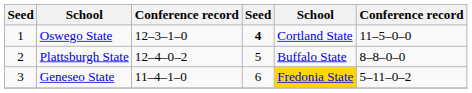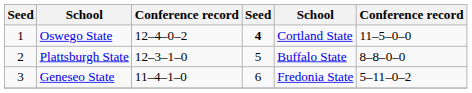Oswego State | column 3: 12–3–1–0 -> 12–4–0–2
Plattsburgh State | column 3: 12–4–0–2 -> 12–3–1–0
Geneseo State | column 5: gold background -> no background
